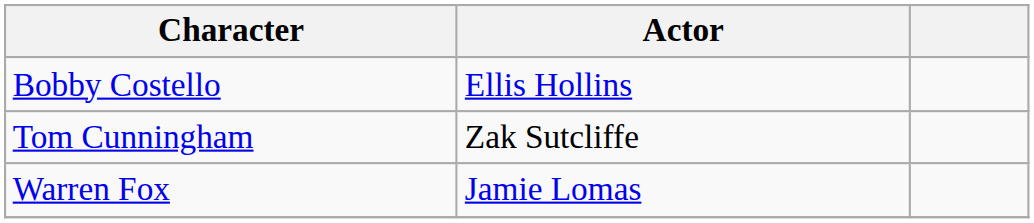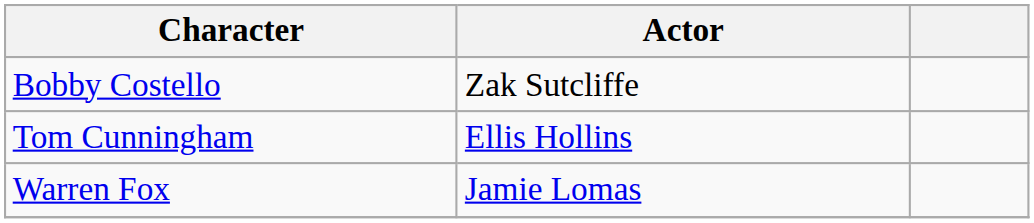Bobby Costello | Actor: Ellis Hollins -> Zak Sutcliffe
Tom Cunningham | Actor: Zak Sutcliffe -> Ellis Hollins
